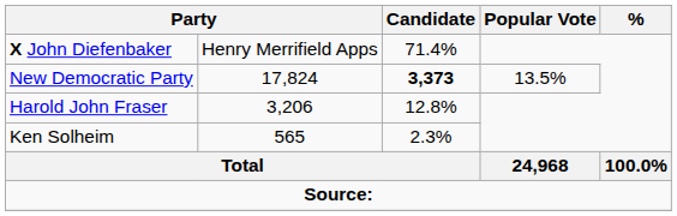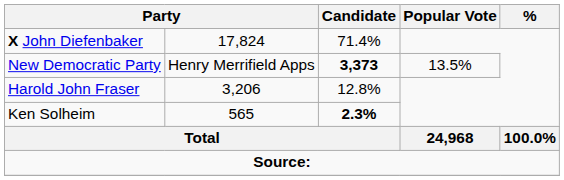X John Diefenbaker | column 2: Henry Merrifield Apps -> 17,824
New Democratic Party | column 2: 17,824 -> Henry Merrifield Apps
Ken Solheim | Candidate: normal -> bold
